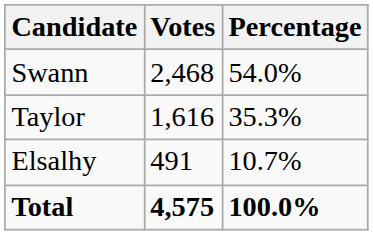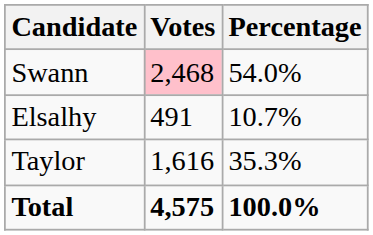Swann | Votes: no background -> pink background
rows swapped: Taylor <-> Elsalhy
